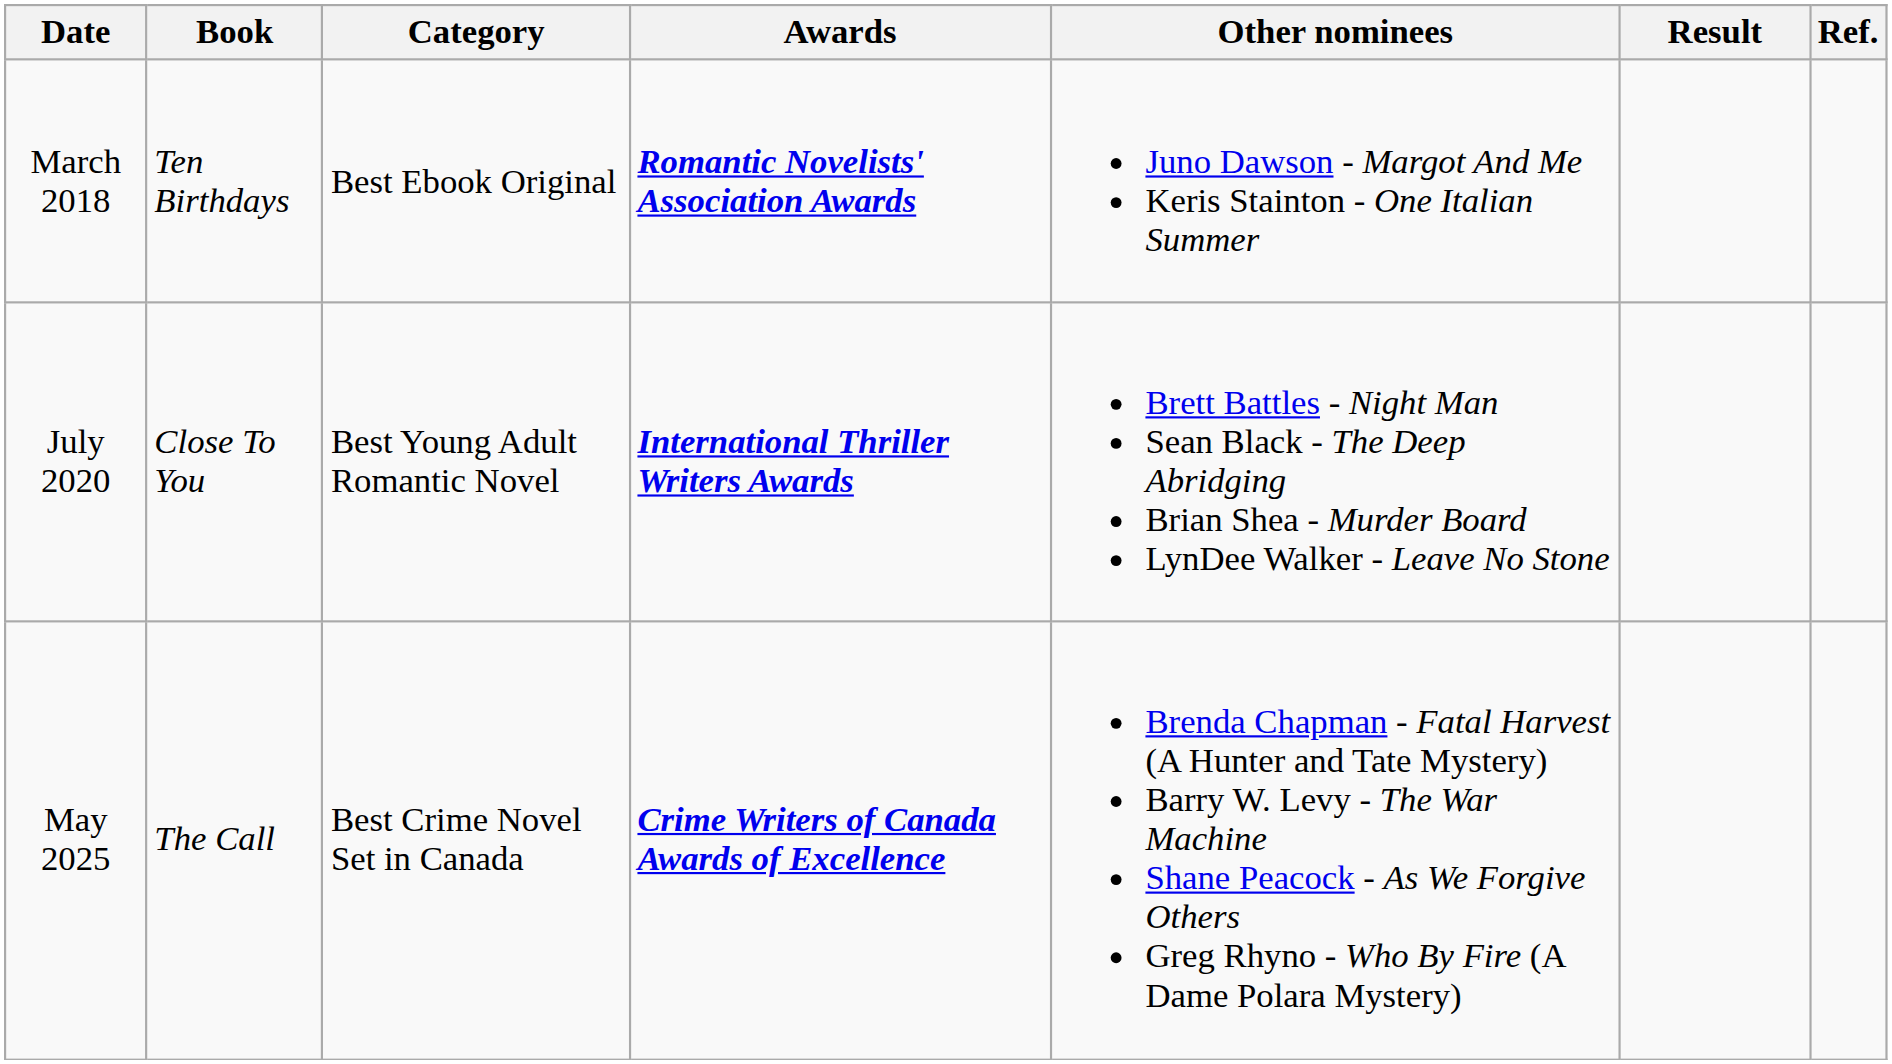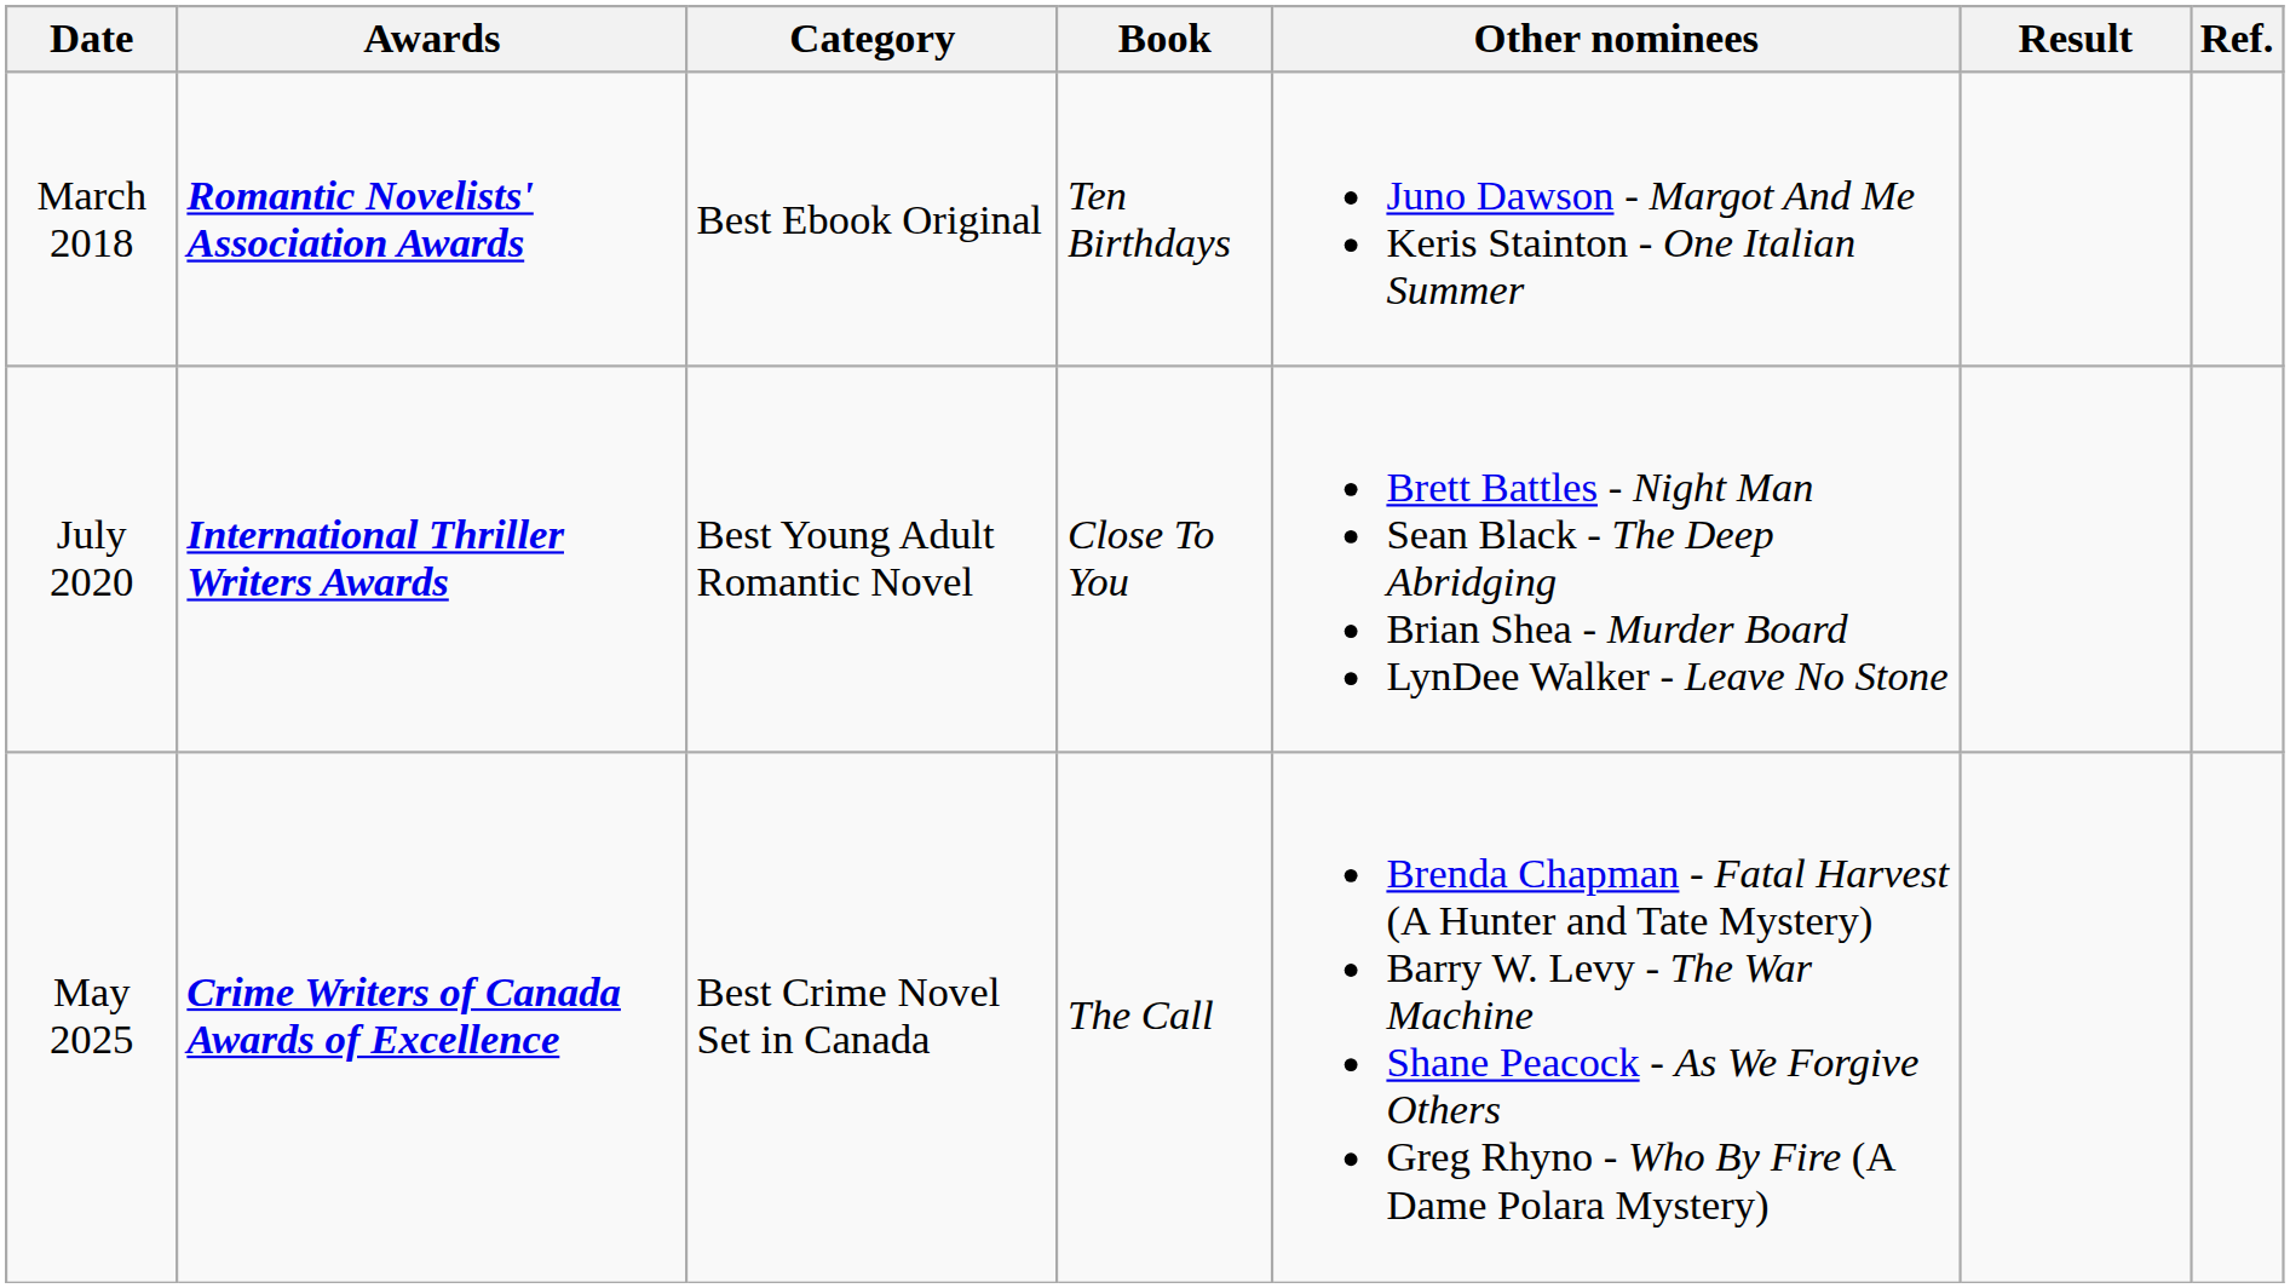columns swapped: Awards <-> Book
